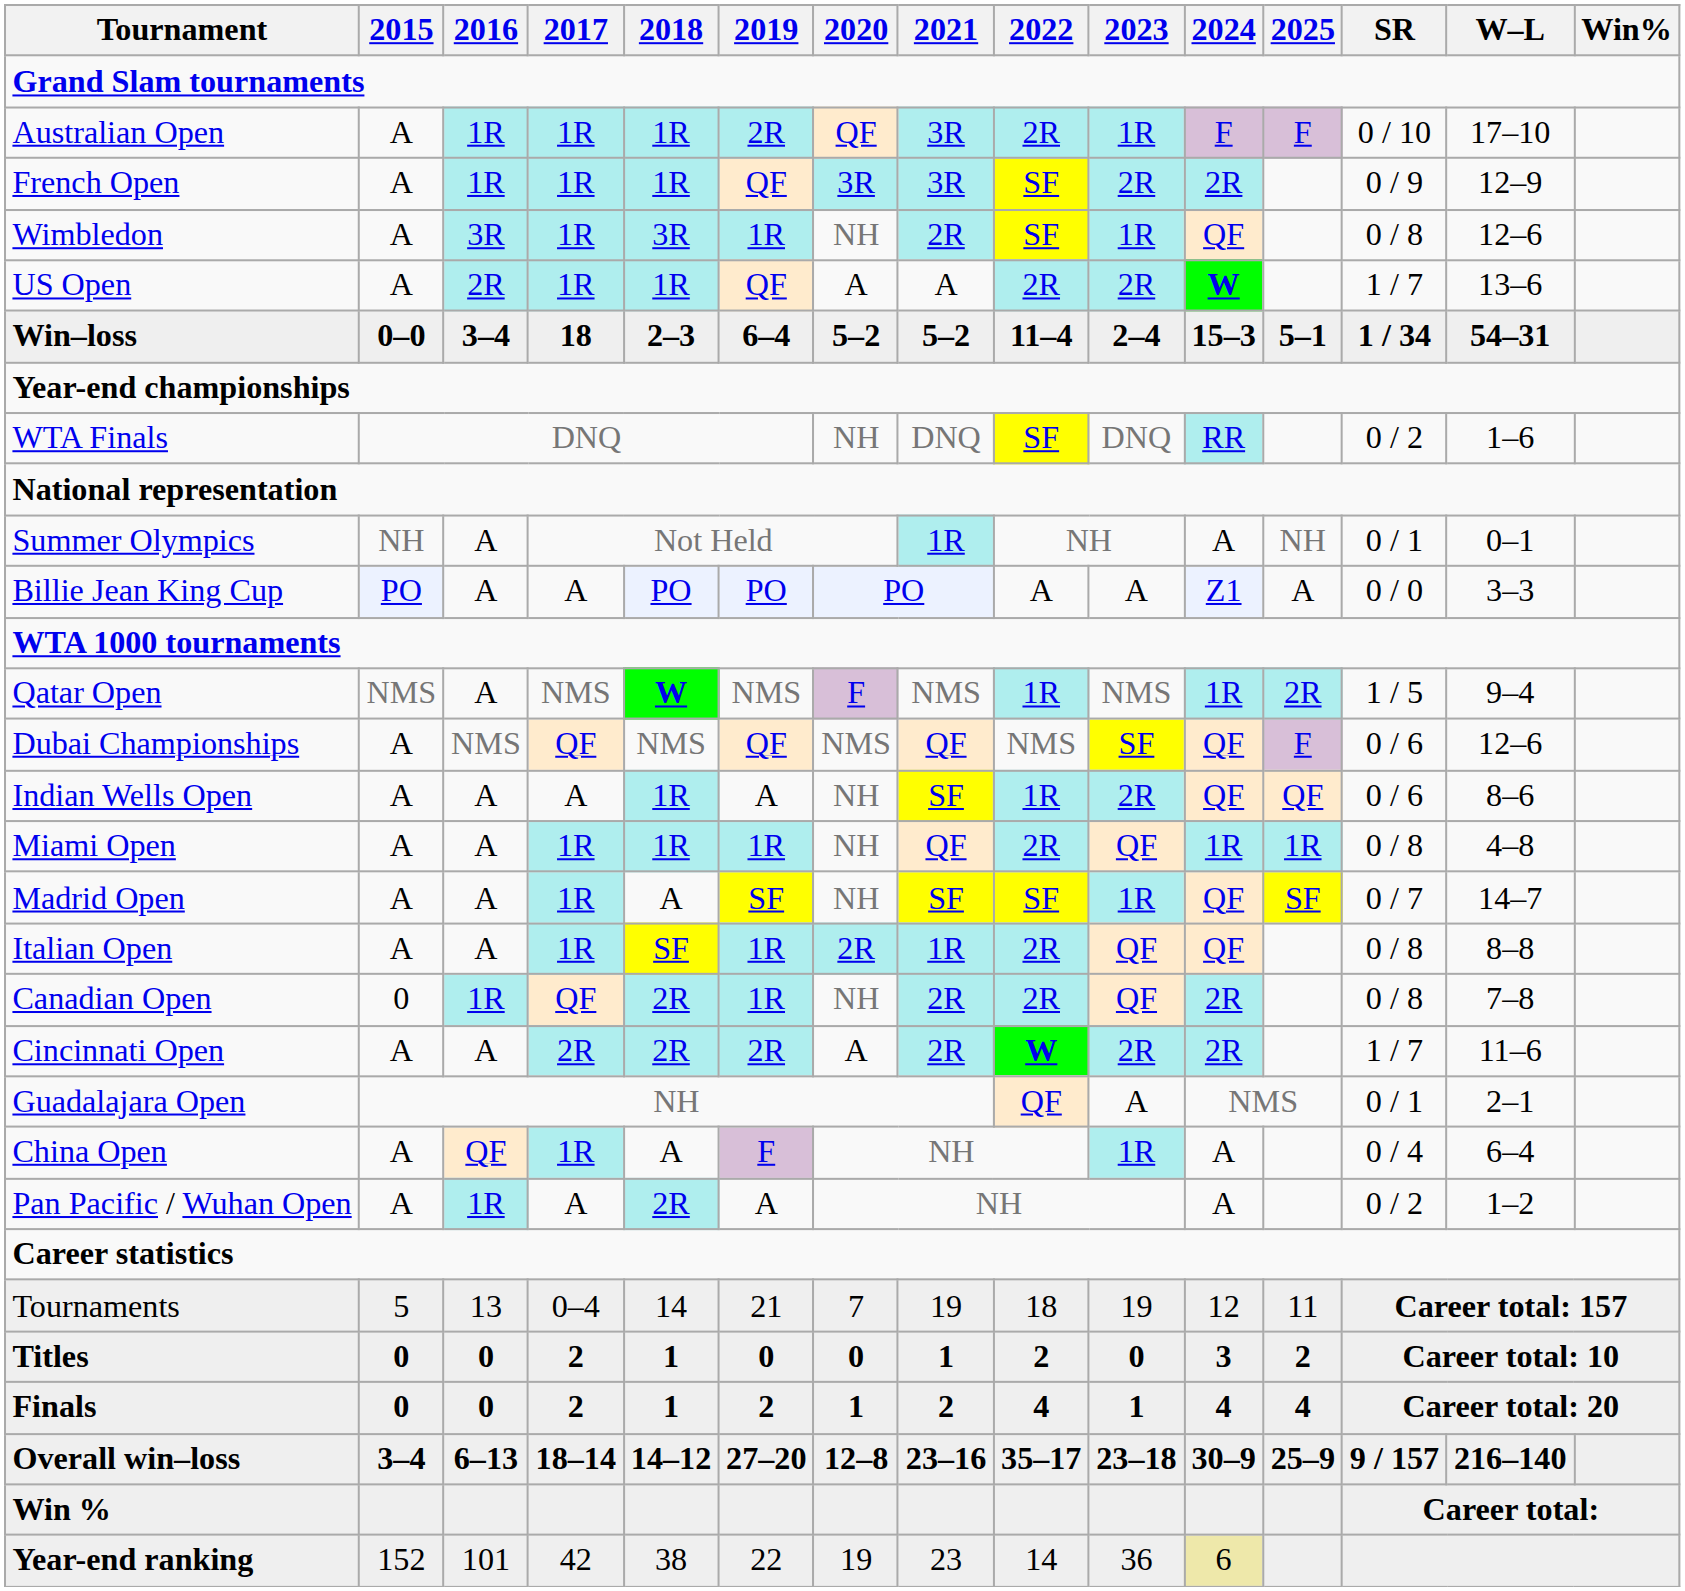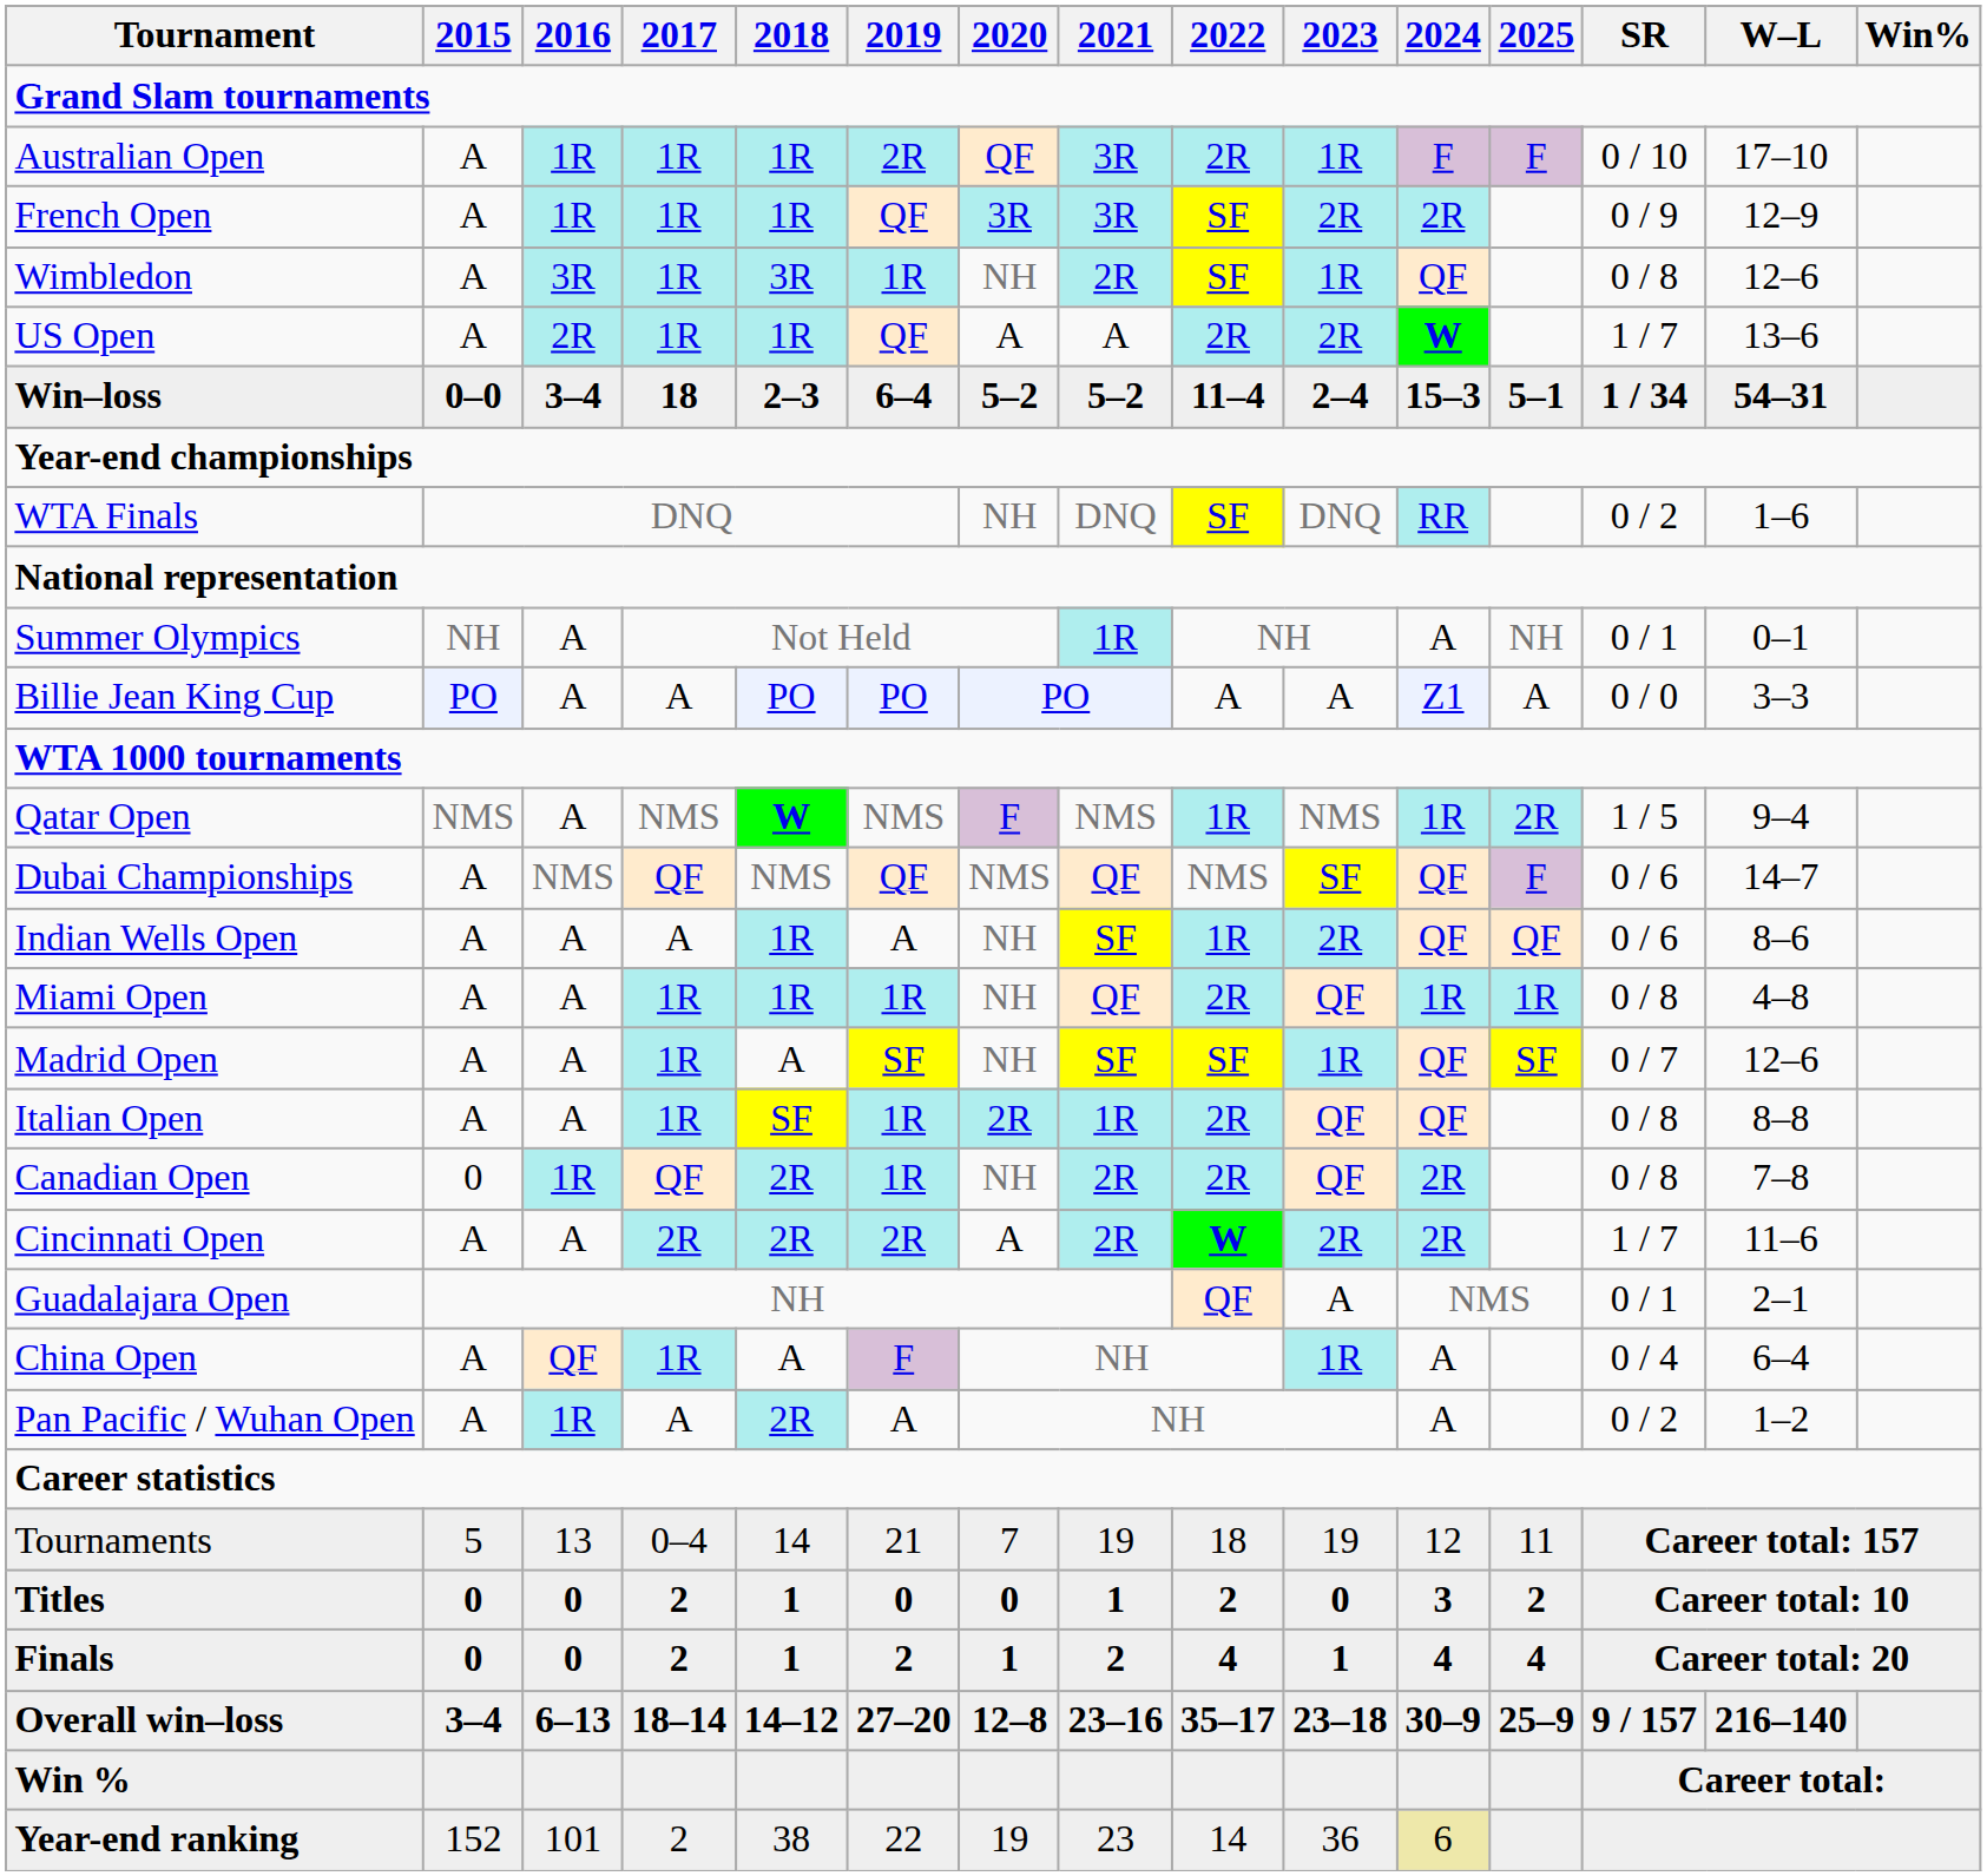Dubai Championships | W–L: 12–6 -> 14–7
Madrid Open | W–L: 14–7 -> 12–6
Year-end ranking | 2017: 42 -> 2
